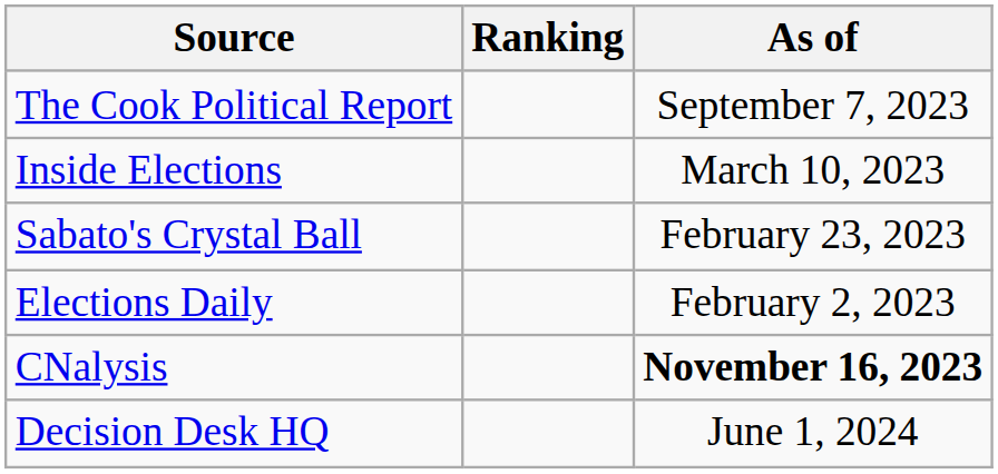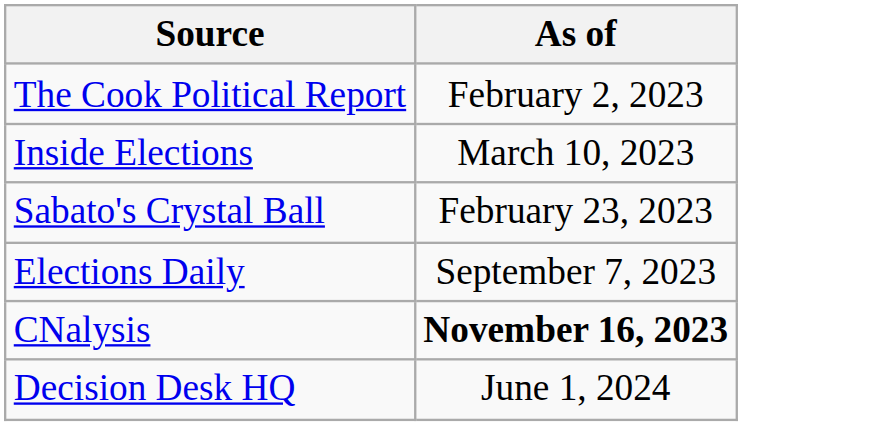- column: Ranking
The Cook Political Report | As of: September 7, 2023 -> February 2, 2023
Elections Daily | As of: February 2, 2023 -> September 7, 2023
